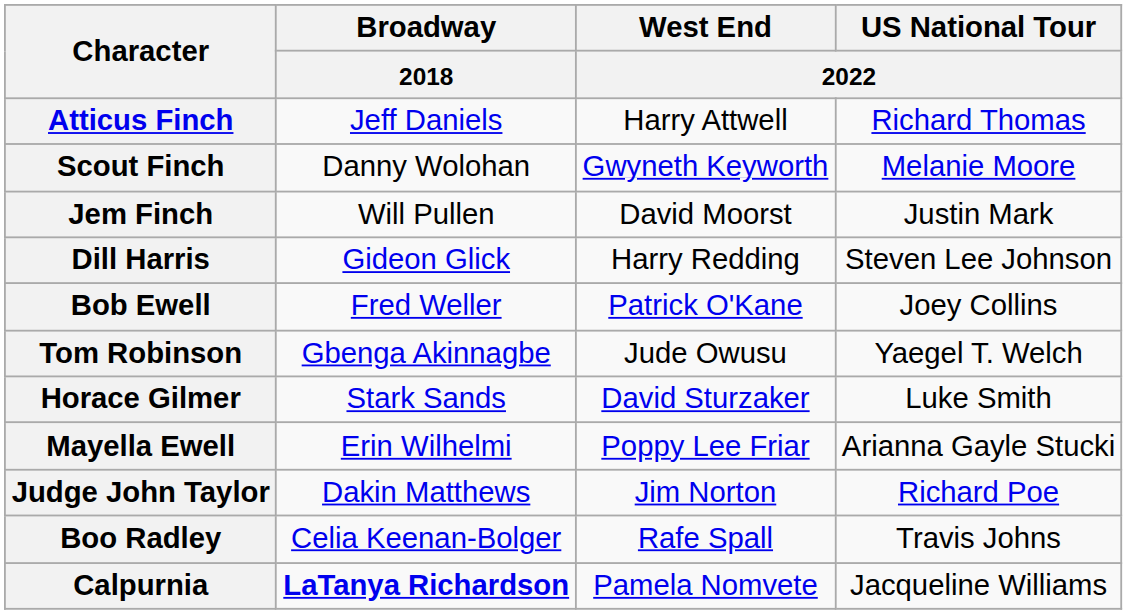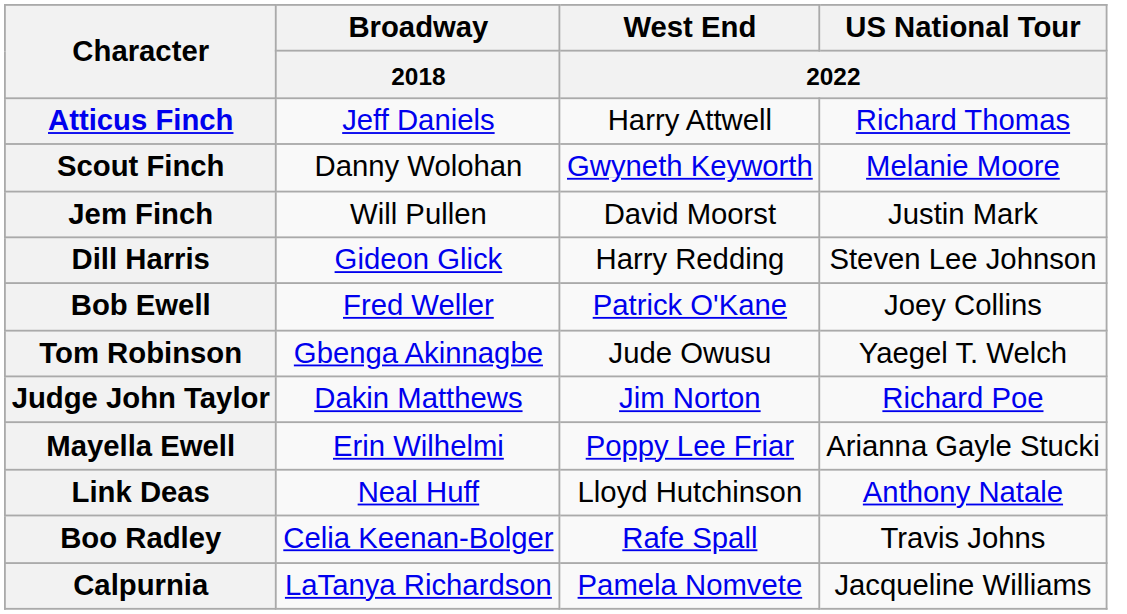- row: Horace Gilmer | Stark Sands | David Sturzaker | Luke Smith
rows swapped: Judge John Taylor <-> Mayella Ewell
+ row: Link Deas | Neal Huff | Lloyd Hutchinson | Anthony Natale
Calpurnia | Broadway / 2018: bold -> normal
